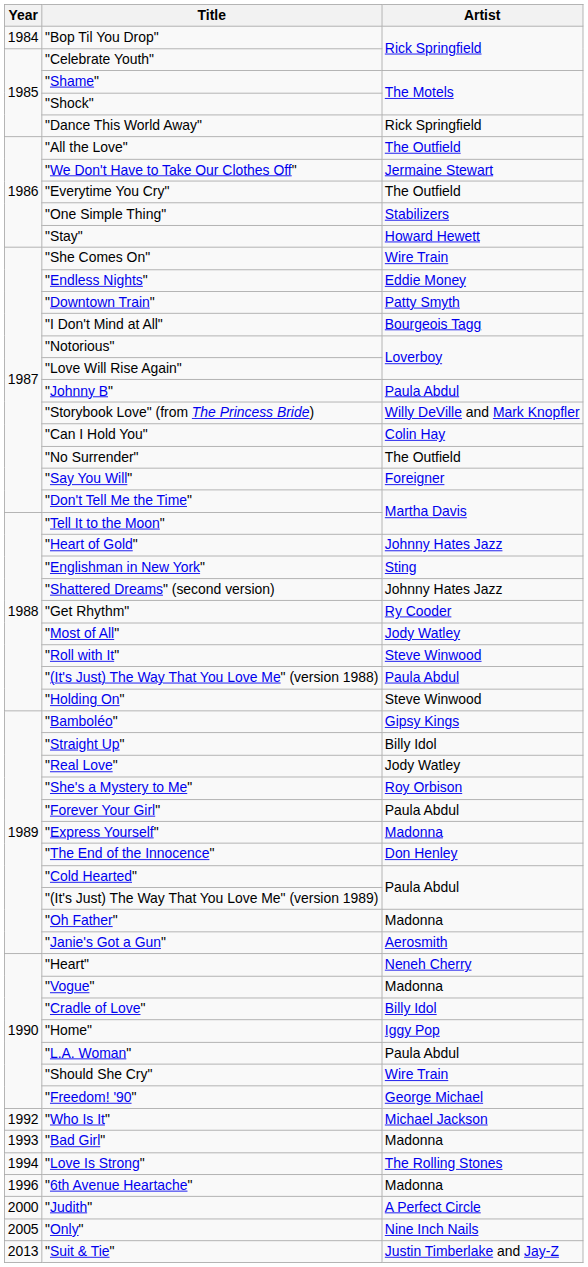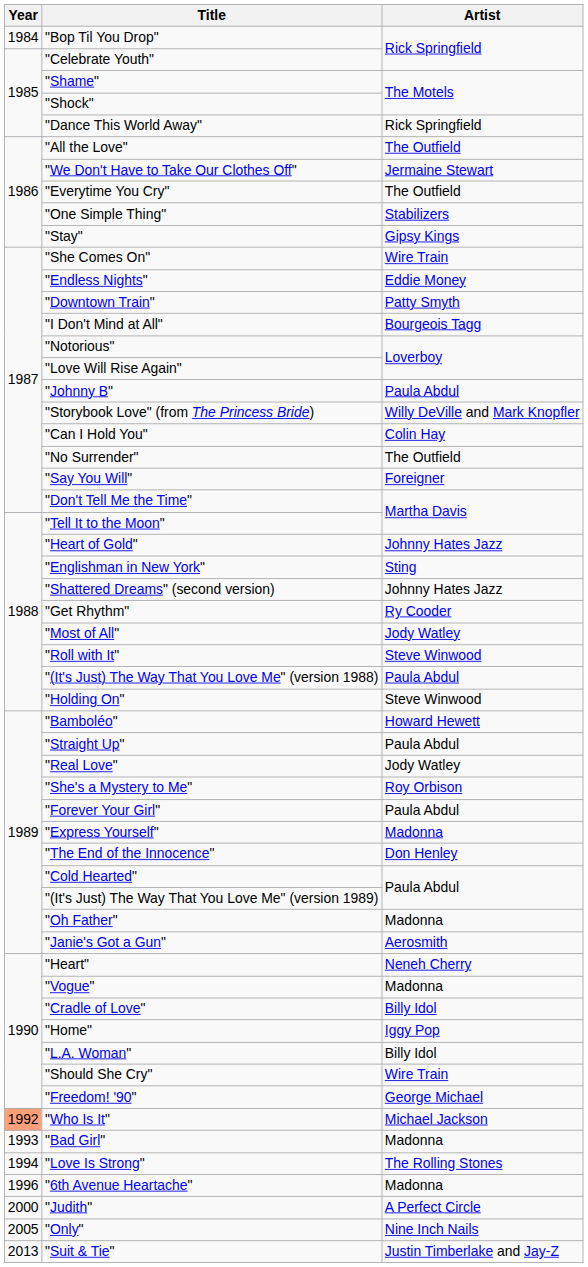"Stay" | Artist: Howard Hewett -> Gipsy Kings
"Bamboléo" | Artist: Gipsy Kings -> Howard Hewett
"Straight Up" | Artist: Billy Idol -> Paula Abdul
"L.A. Woman" | Artist: Paula Abdul -> Billy Idol
"Who Is It" | Year: no background -> lightsalmon background
